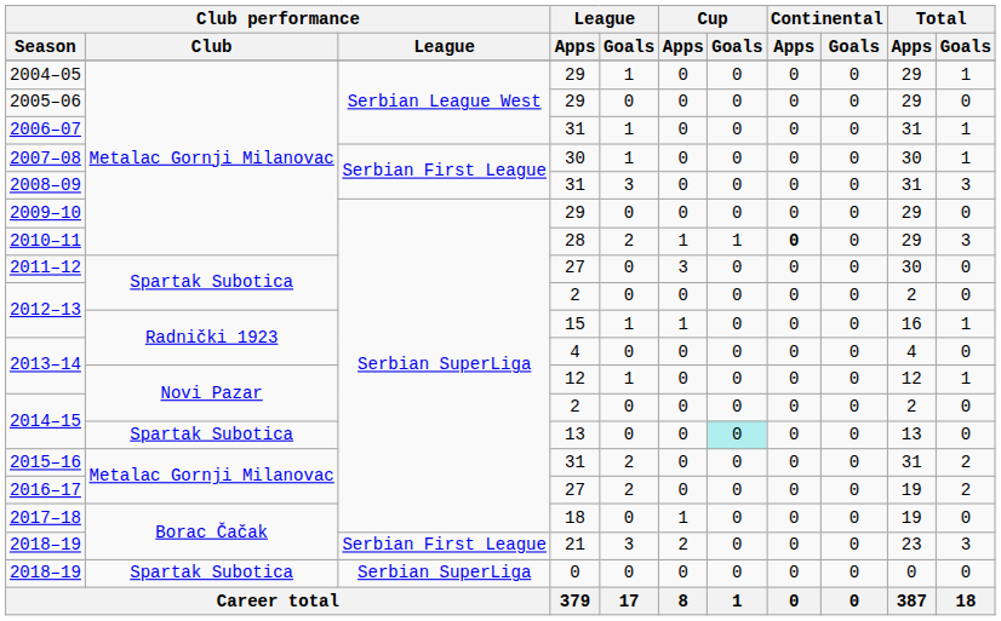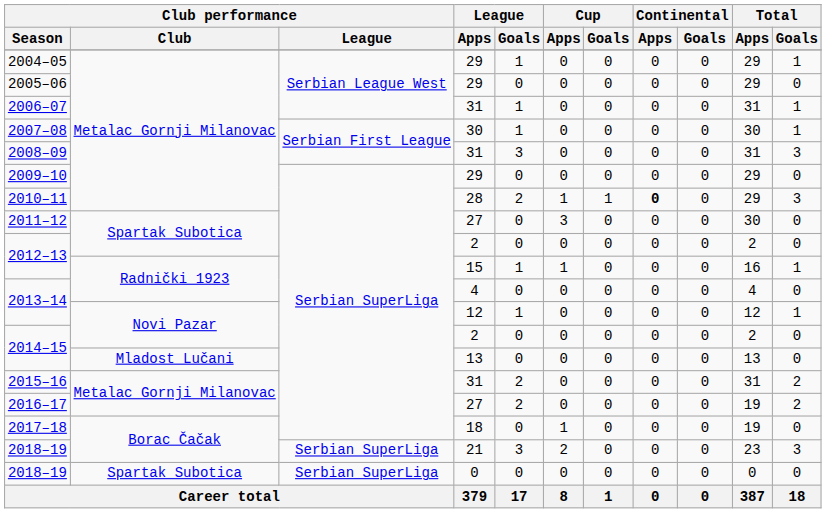2014–15 / 13 | Club performance / Club: Spartak Subotica -> Mladost Lučani
2014–15 / 13 | Cup / Goals: paleturquoise background -> no background
2018–19 / 21 | Club performance / League: Serbian First League -> Serbian SuperLiga
